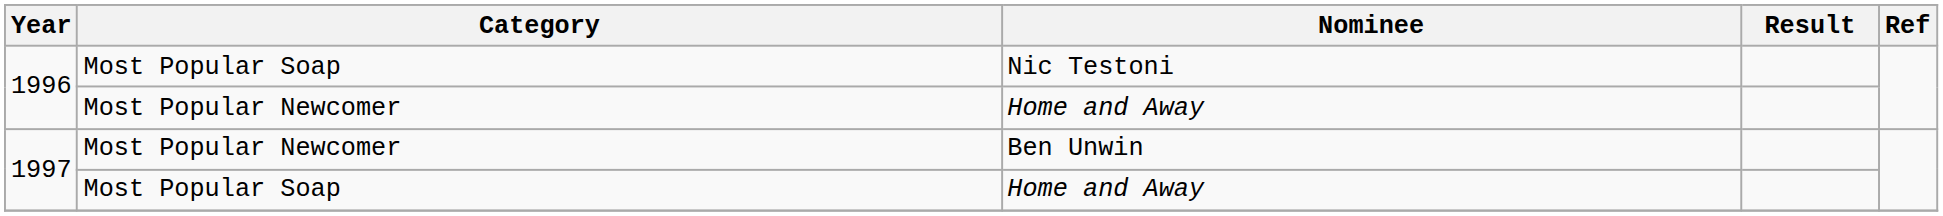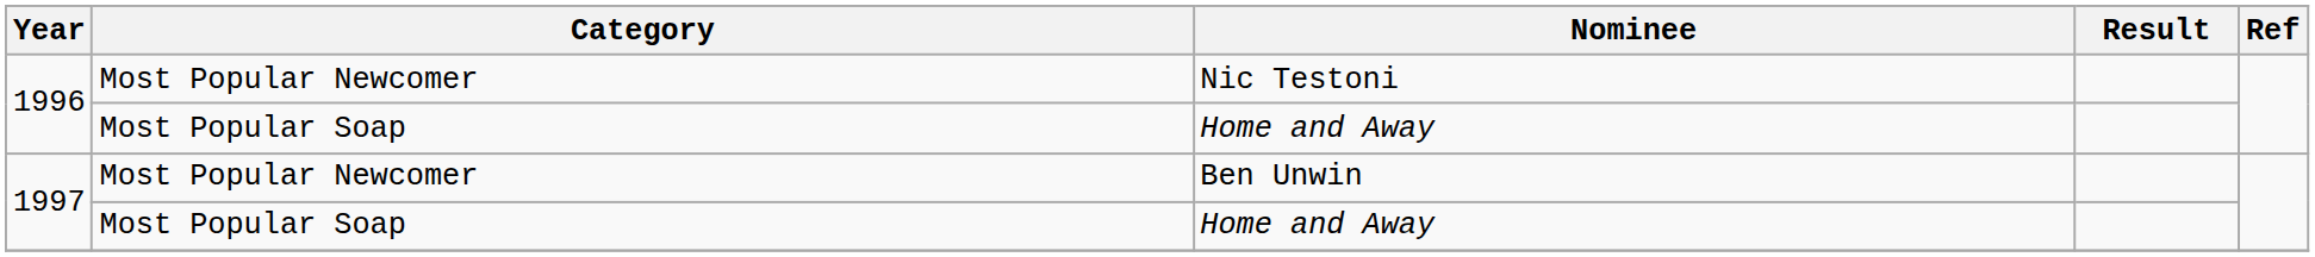Nic Testoni | Category: Most Popular Soap -> Most Popular Newcomer
1996 / Home and Away | Category: Most Popular Newcomer -> Most Popular Soap
